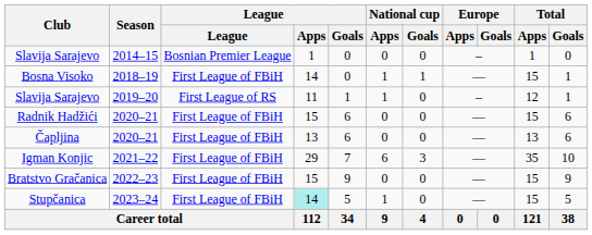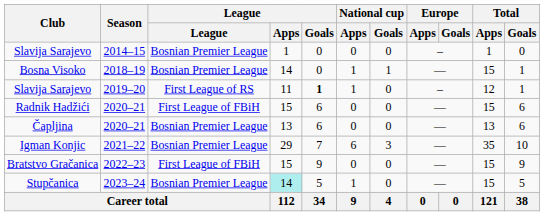Bosna Visoko | League: First League of FBiH -> Bosnian Premier League
Slavija Sarajevo / 2019–20 | League / Goals: normal -> bold
Čapljina | League: First League of FBiH -> Bosnian Premier League
Igman Konjic | League: First League of FBiH -> Bosnian Premier League
Stupčanica | League: First League of FBiH -> Bosnian Premier League
